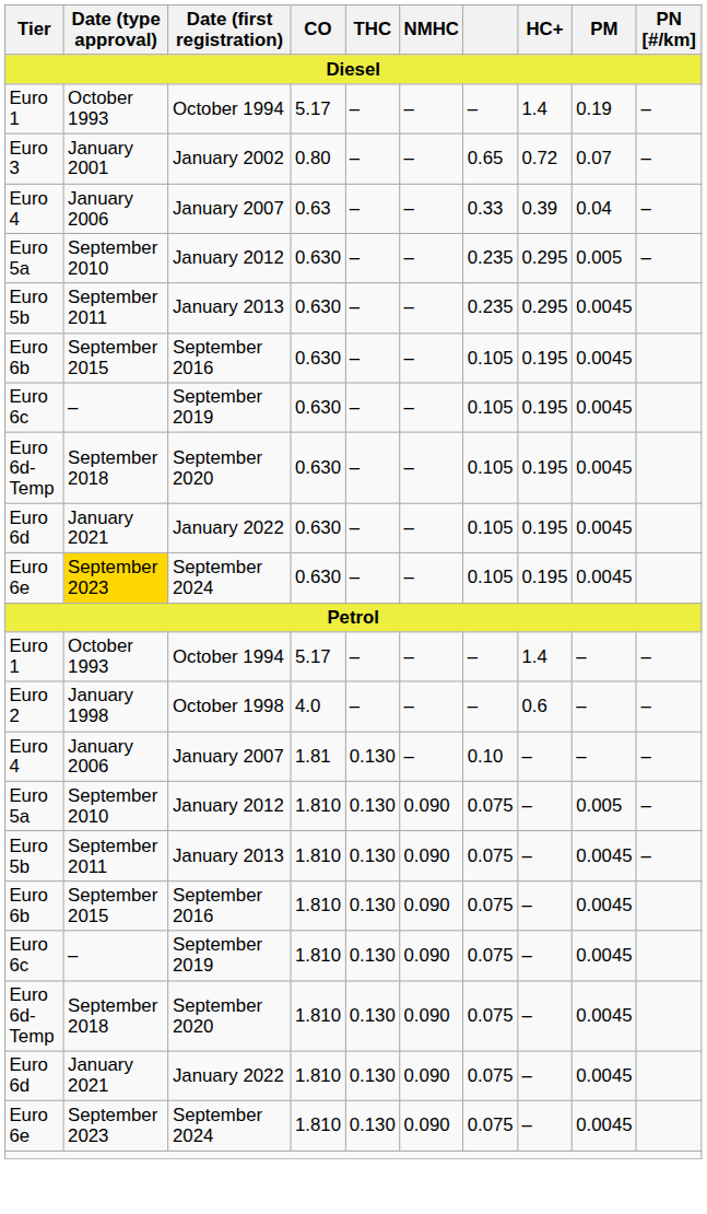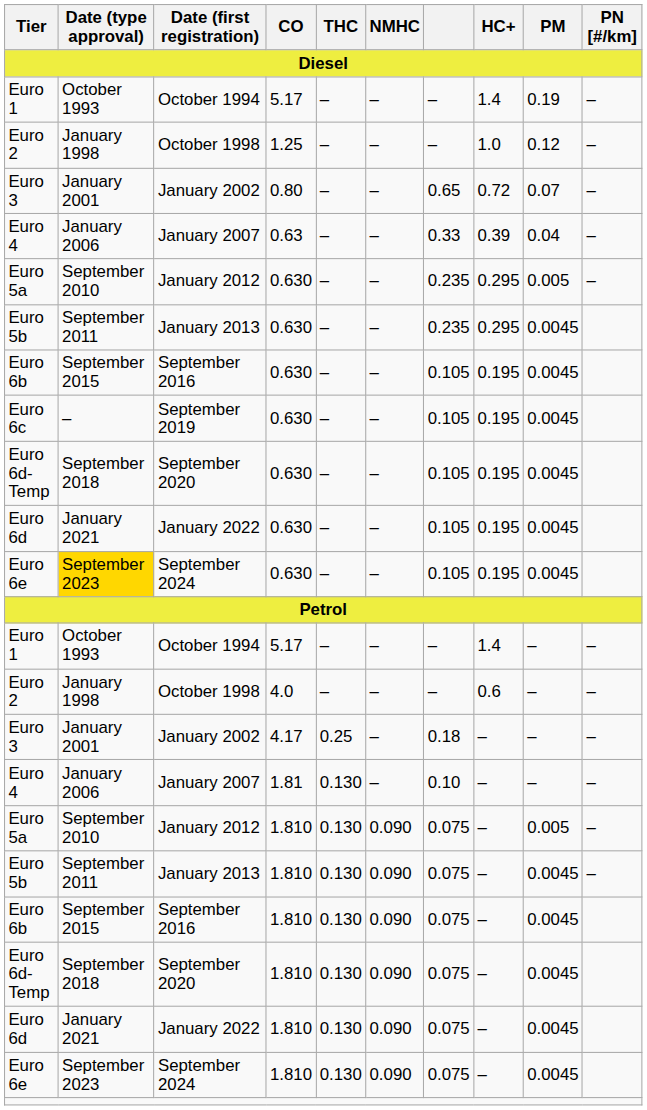+ row: Euro 2 | January 1998 | October 1998 | 1.25 | – | – | – | 1.0 | 0.12 | –
+ row: Euro 3 | January 2001 | January 2002 | 4.17 | 0.25 | – | 0.18 | – | – | –
- row: Euro 6c | – | September 2019 | 1.810 | 0.130 | 0.090 | 0.075 | – | 0.0045
